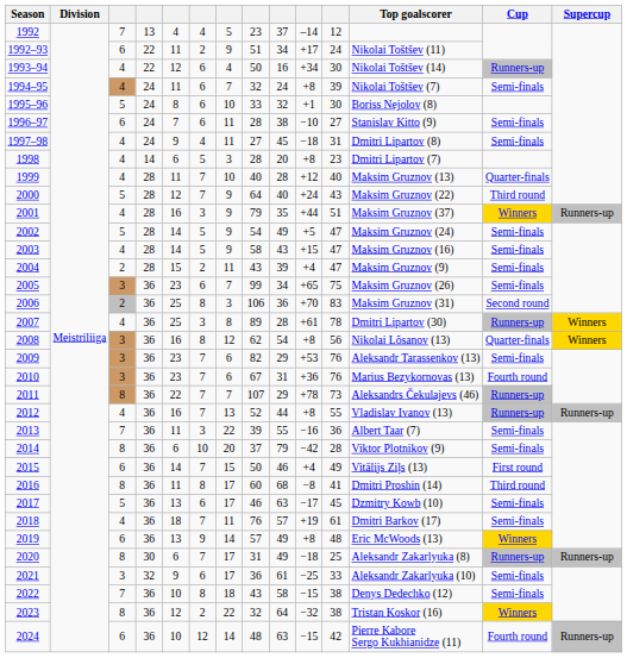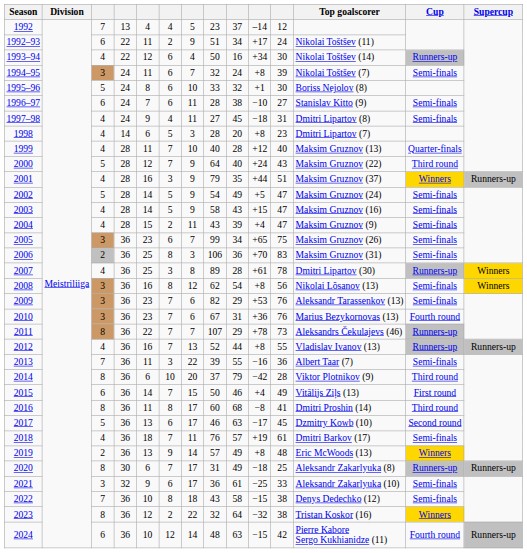1994–95 | column 3: 4 -> 3
2004 | column 3: 2 -> 4
2006 | Cup: Second round -> Semi-finals
2008 | Cup: Quarter-finals -> Semi-finals
2014 | Cup: Semi-finals -> Third round
2017 | Cup: Semi-finals -> Second round
2019 | column 3: 6 -> 2
